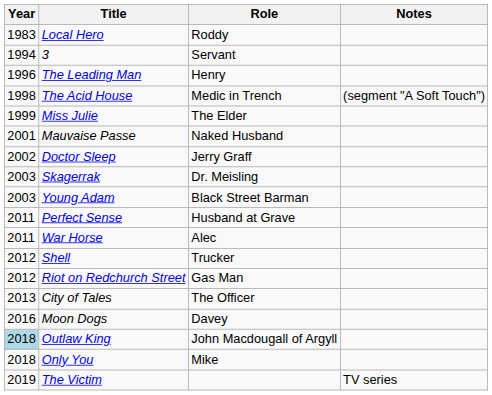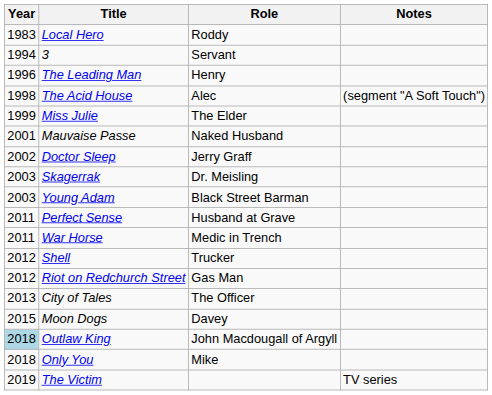The Acid House | Role: Medic in Trench -> Alec
War Horse | Role: Alec -> Medic in Trench
Moon Dogs | Year: 2016 -> 2015
